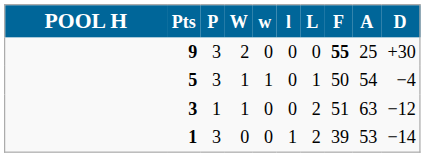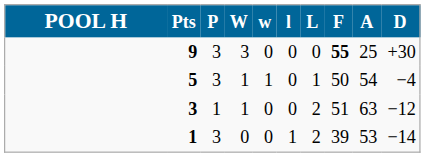9 | W: 2 -> 3
